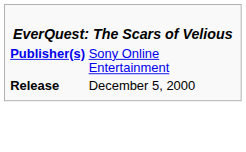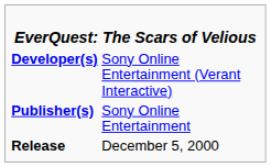+ row: Developer(s) | Sony Online Entertainment (Verant Interactive)
